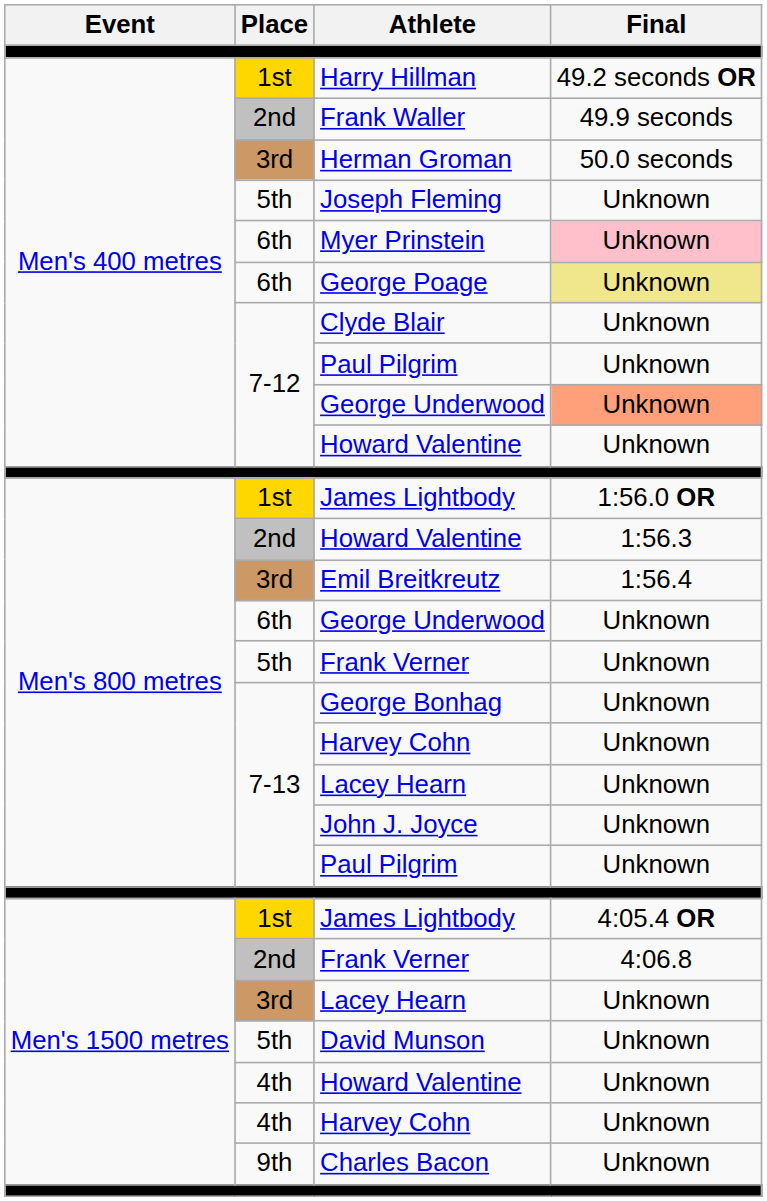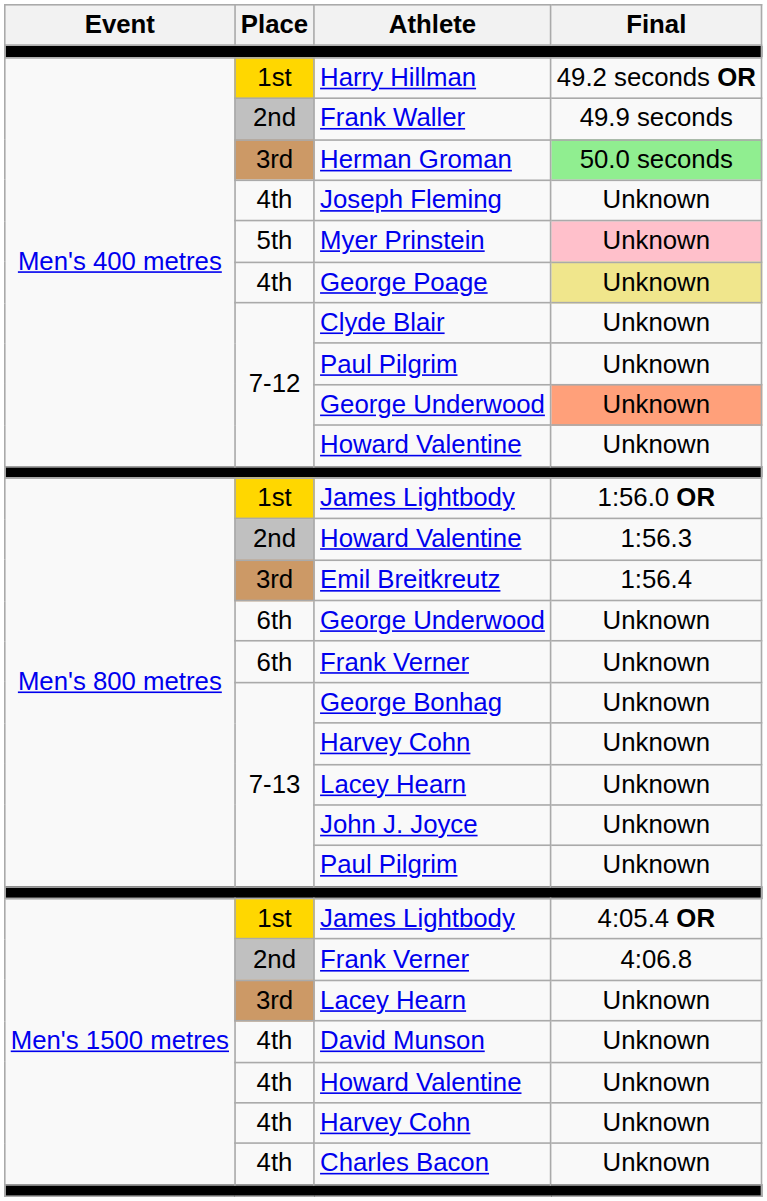Herman Groman | Final: no background -> lightgreen background
Joseph Fleming | Place: 5th -> 4th
Myer Prinstein | Place: 6th -> 5th
George Poage | Place: 6th -> 4th
Men's 800 metres / Frank Verner | Place: 5th -> 6th
David Munson | Place: 5th -> 4th
Charles Bacon | Place: 9th -> 4th
